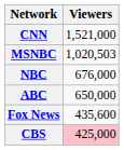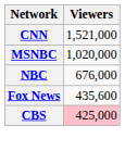MSNBC | Viewers: 1,020,503 -> 1,020,000
- row: ABC | 650,000
